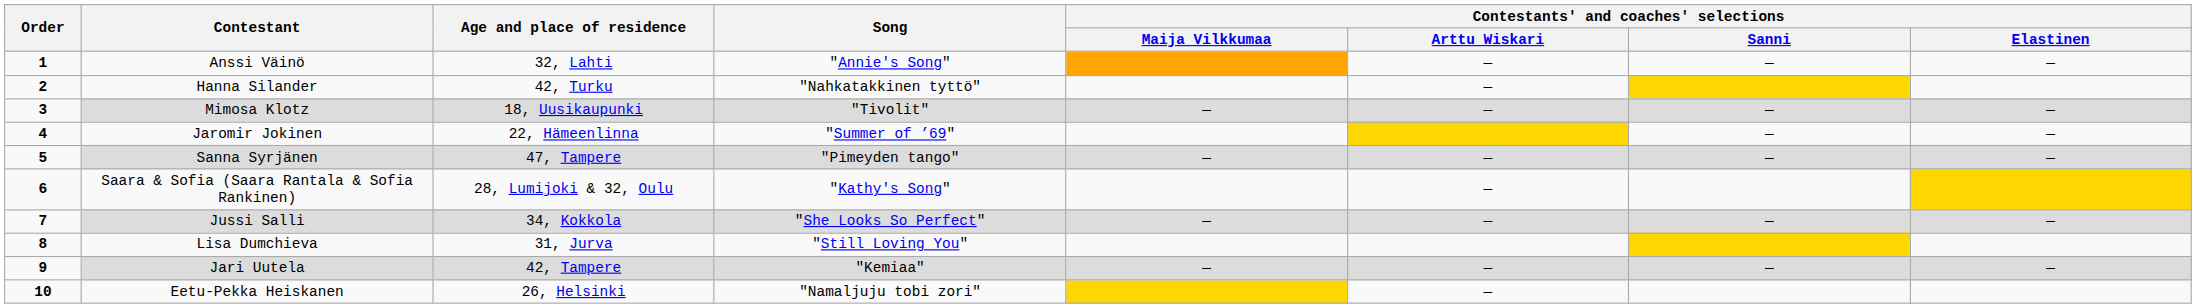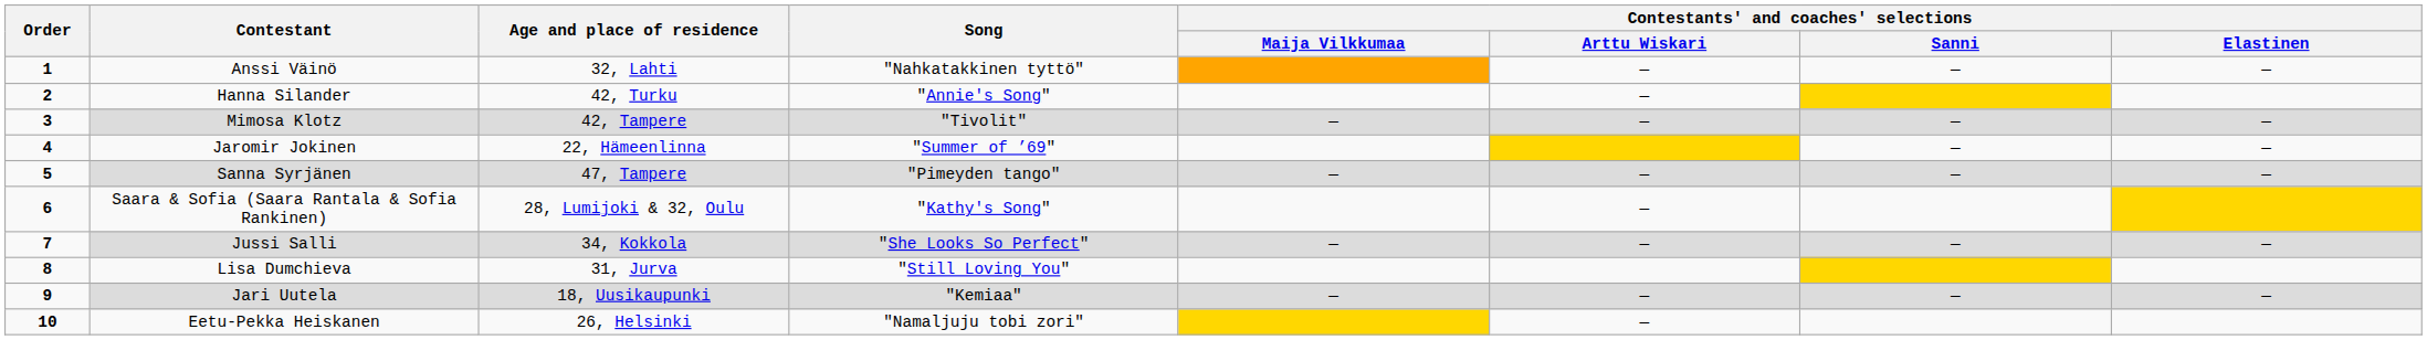Anssi Väinö | Song: "Annie's Song" -> "Nahkatakkinen tyttö"
Hanna Silander | Song: "Nahkatakkinen tyttö" -> "Annie's Song"
Mimosa Klotz | Age and place of residence: 18, Uusikaupunki -> 42, Tampere
Jari Uutela | Age and place of residence: 42, Tampere -> 18, Uusikaupunki
